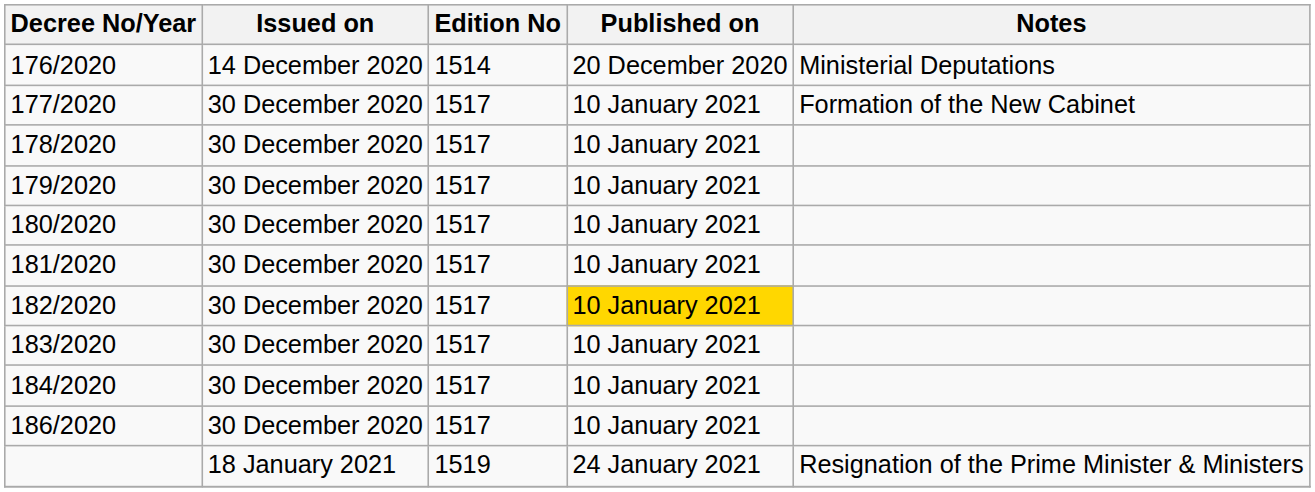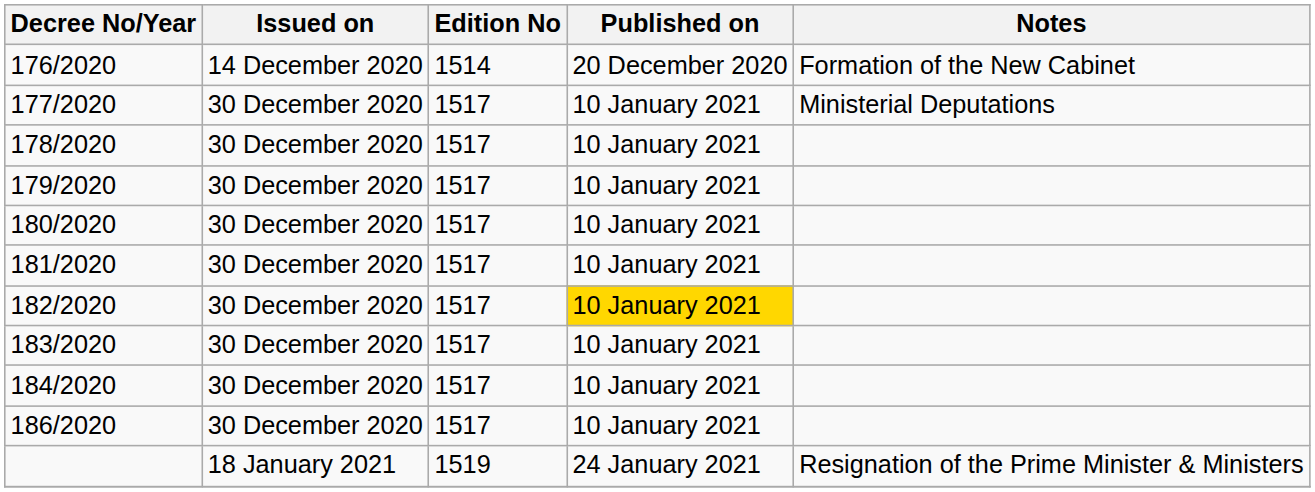176/2020 | Notes: Ministerial Deputations -> Formation of the New Cabinet
177/2020 | Notes: Formation of the New Cabinet -> Ministerial Deputations
